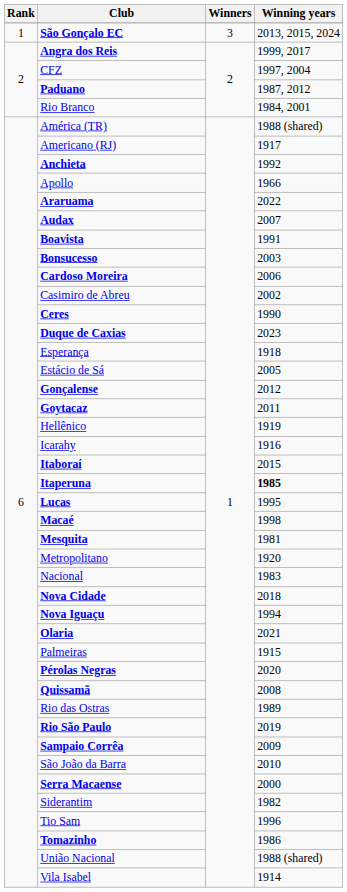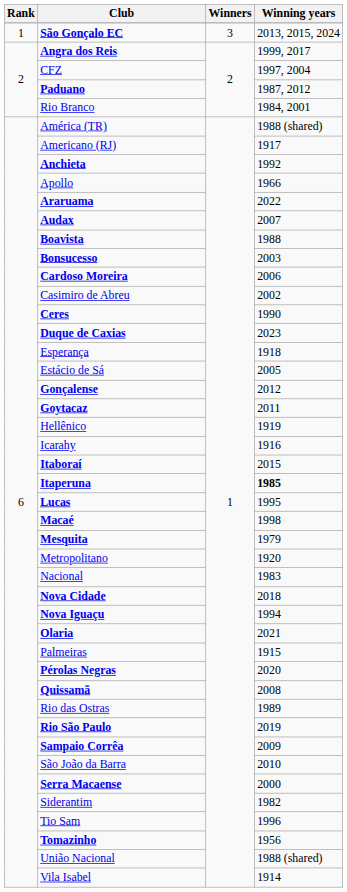Boavista | Winning years: 1991 -> 1988
Mesquita | Winning years: 1981 -> 1979
Tomazinho | Winning years: 1986 -> 1956
